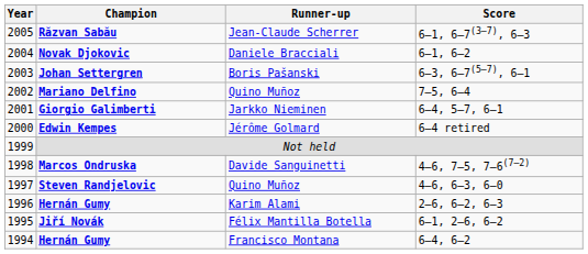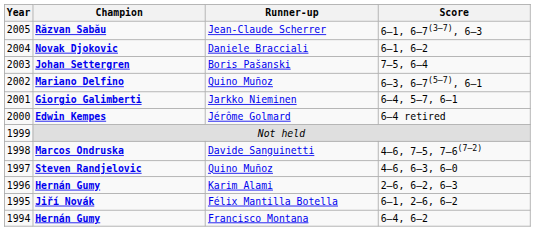Johan Settergren | Score: 6–3, 6–7(5–7), 6–1 -> 7–5, 6–4
Mariano Delfino | Score: 7–5, 6–4 -> 6–3, 6–7(5–7), 6–1
